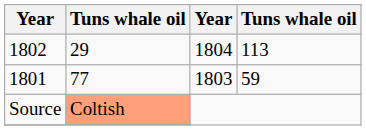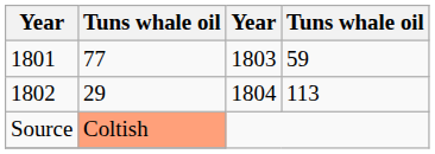rows swapped: 1801 <-> 1802
